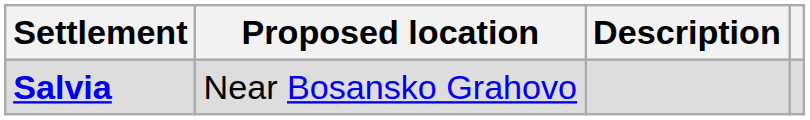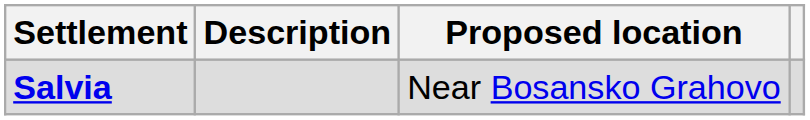columns swapped: Description <-> Proposed location
